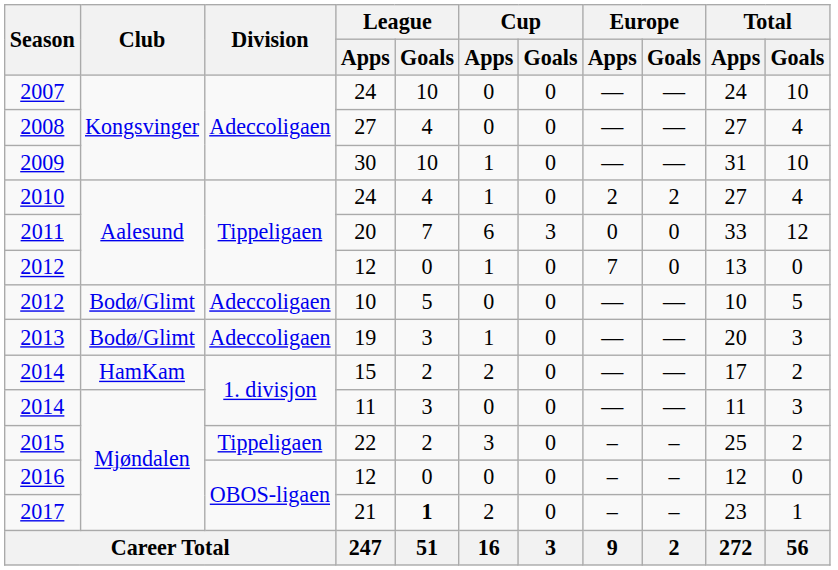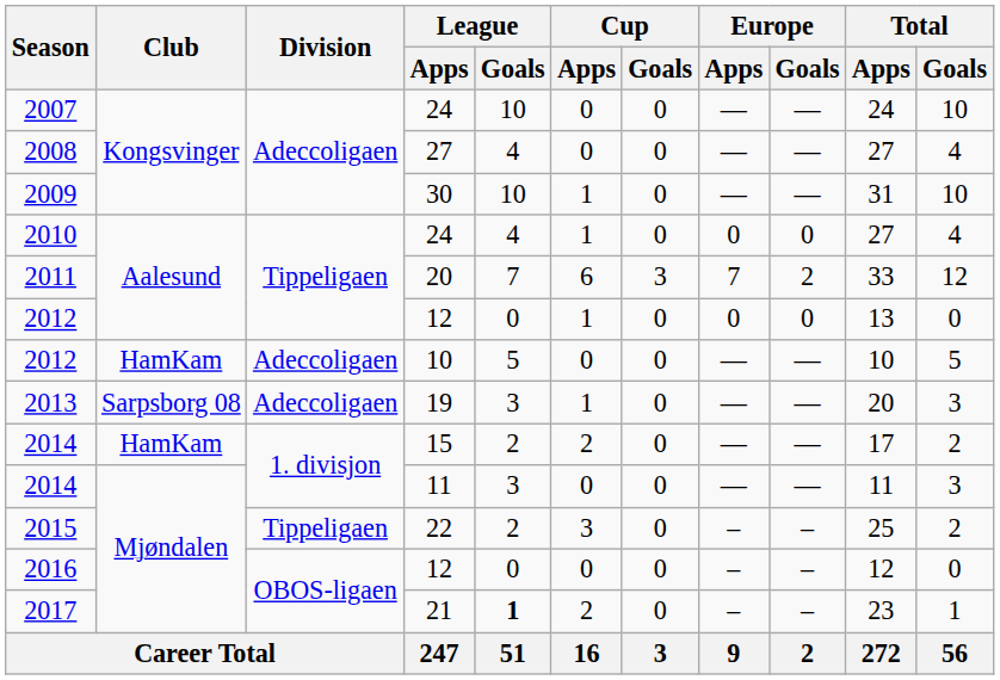2010 | Europe / Apps: 2 -> 0
2010 | Europe / Goals: 2 -> 0
2011 | Europe / Apps: 0 -> 7
2011 | Europe / Goals: 0 -> 2
2012 / 12 | Europe / Apps: 7 -> 0
2012 / 10 | Club: Bodø/Glimt -> HamKam
2013 | Club: Bodø/Glimt -> Sarpsborg 08
